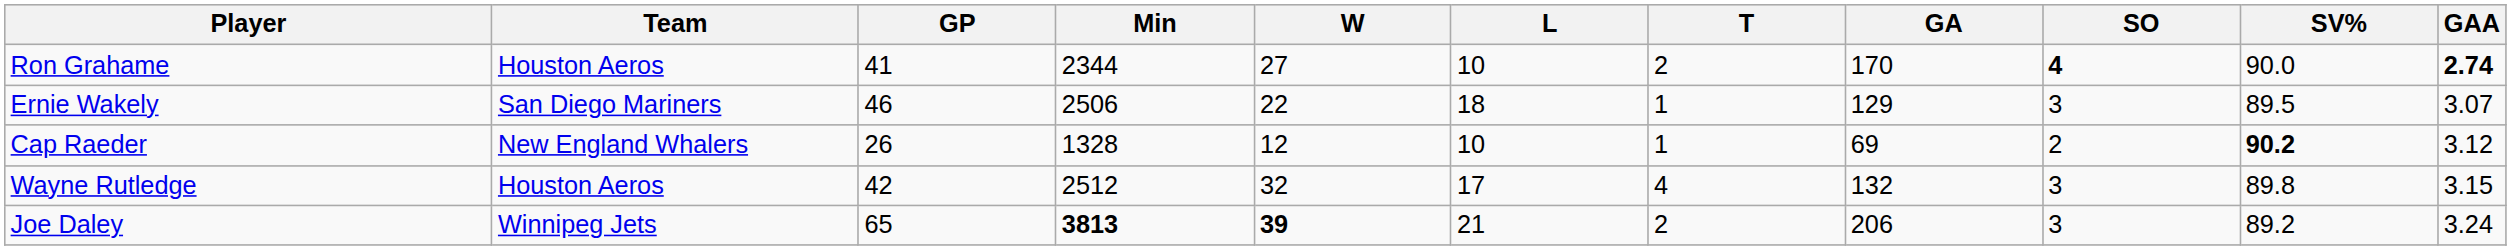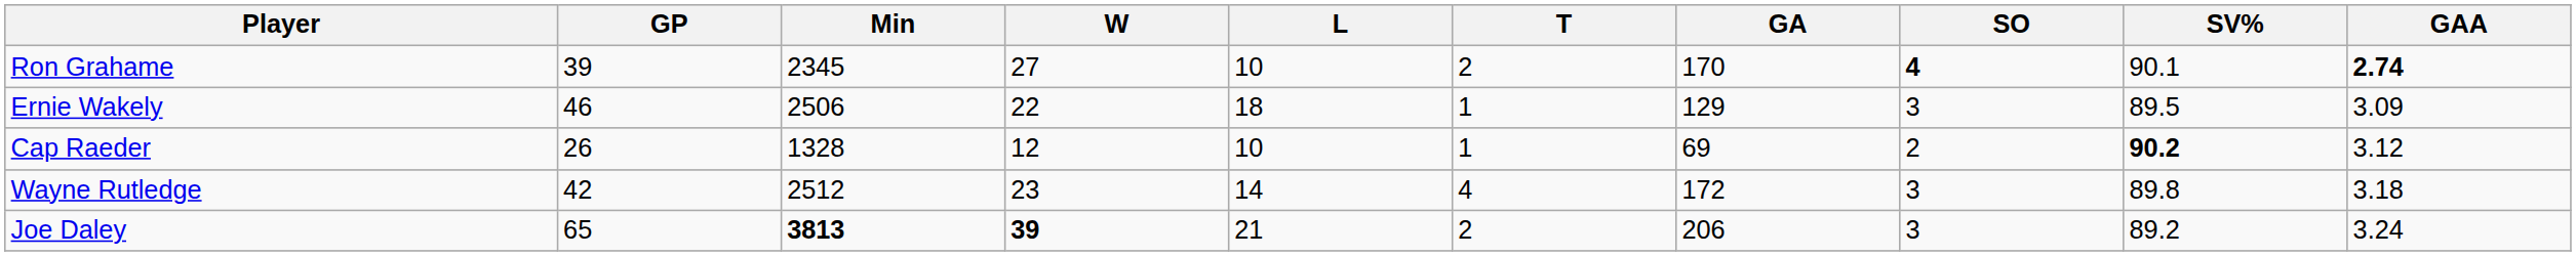- column: Team | Houston Aeros | San Diego Mariners | New England Whalers | Houston Aeros | Winnipeg Jets
Ron Grahame | GP: 41 -> 39
Ron Grahame | Min: 2344 -> 2345
Ron Grahame | SV%: 90.0 -> 90.1
Ernie Wakely | GAA: 3.07 -> 3.09
Wayne Rutledge | W: 32 -> 23
Wayne Rutledge | L: 17 -> 14
Wayne Rutledge | GA: 132 -> 172
Wayne Rutledge | GAA: 3.15 -> 3.18
